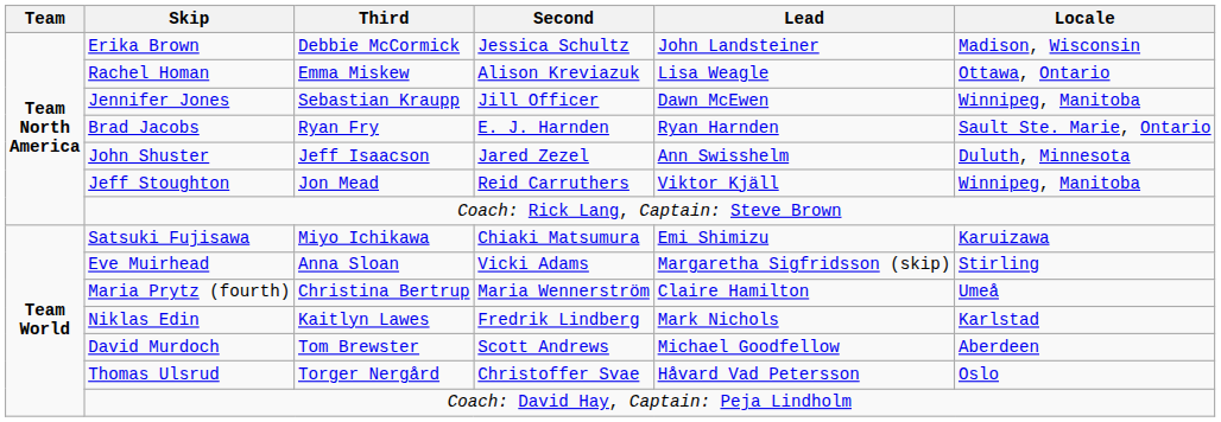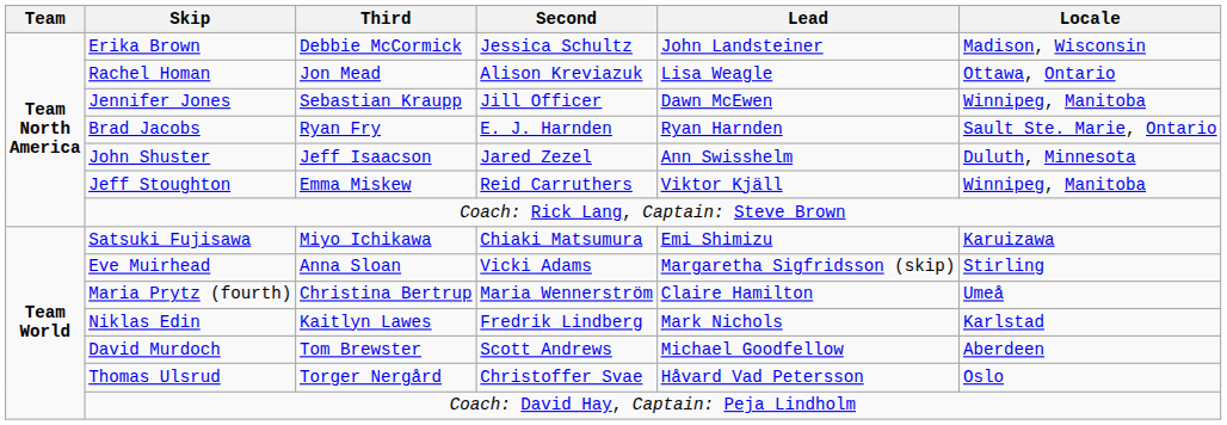Rachel Homan | Third: Emma Miskew -> Jon Mead
Jeff Stoughton | Third: Jon Mead -> Emma Miskew
